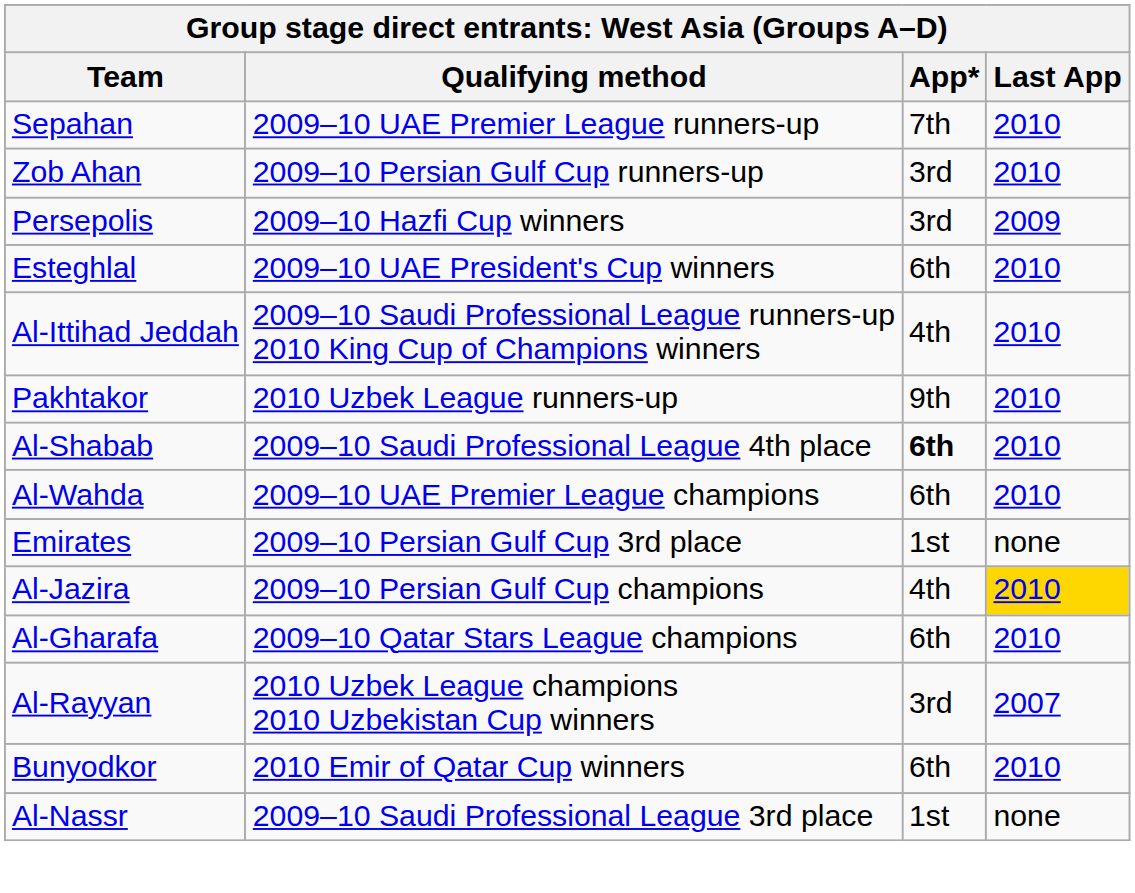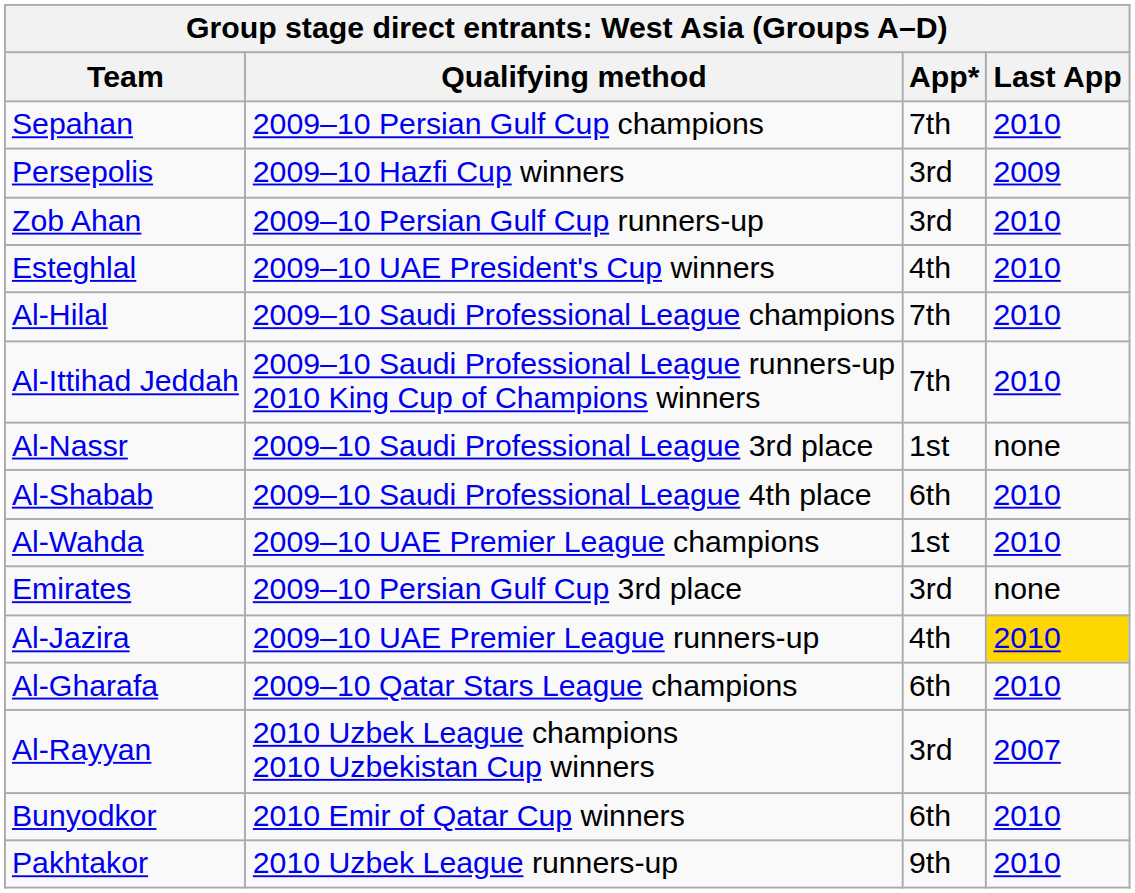Sepahan | Qualifying method: 2009–10 UAE Premier League runners-up -> 2009–10 Persian Gulf Cup champions
rows swapped: Persepolis <-> Zob Ahan
Esteghlal | App*: 6th -> 4th
+ row: Al-Hilal | 2009–10 Saudi Professional League champions | 7th | 2010
Al-Ittihad Jeddah | App*: 4th -> 7th
rows swapped: Al-Nassr <-> Pakhtakor
Al-Shabab | App*: bold -> normal
Al-Wahda | App*: 6th -> 1st
Emirates | App*: 1st -> 3rd
Al-Jazira | Qualifying method: 2009–10 Persian Gulf Cup champions -> 2009–10 UAE Premier League runners-up
